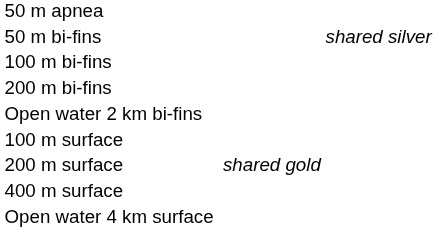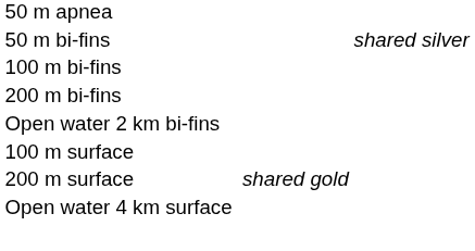- row: 400 m surface
